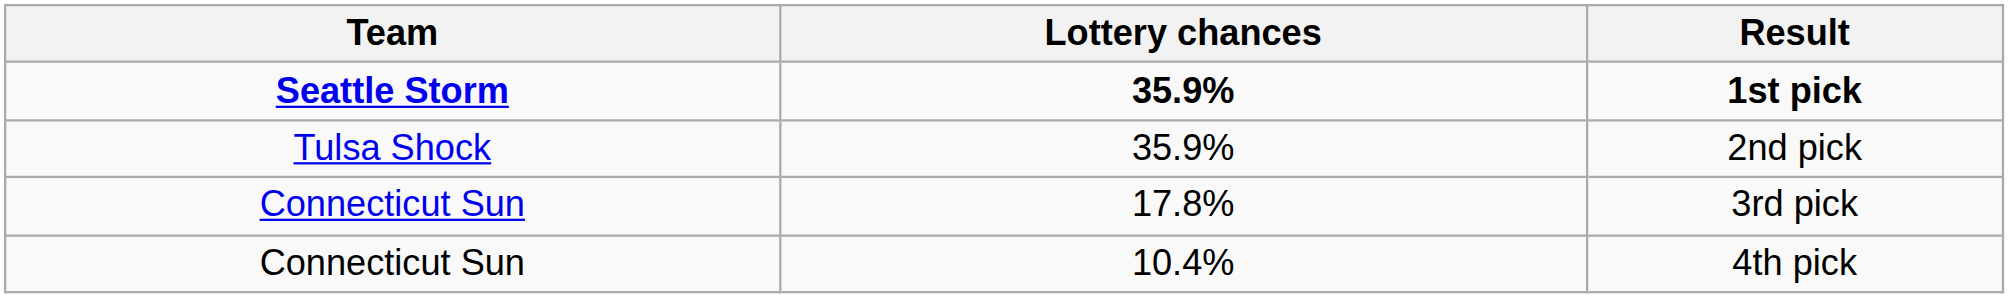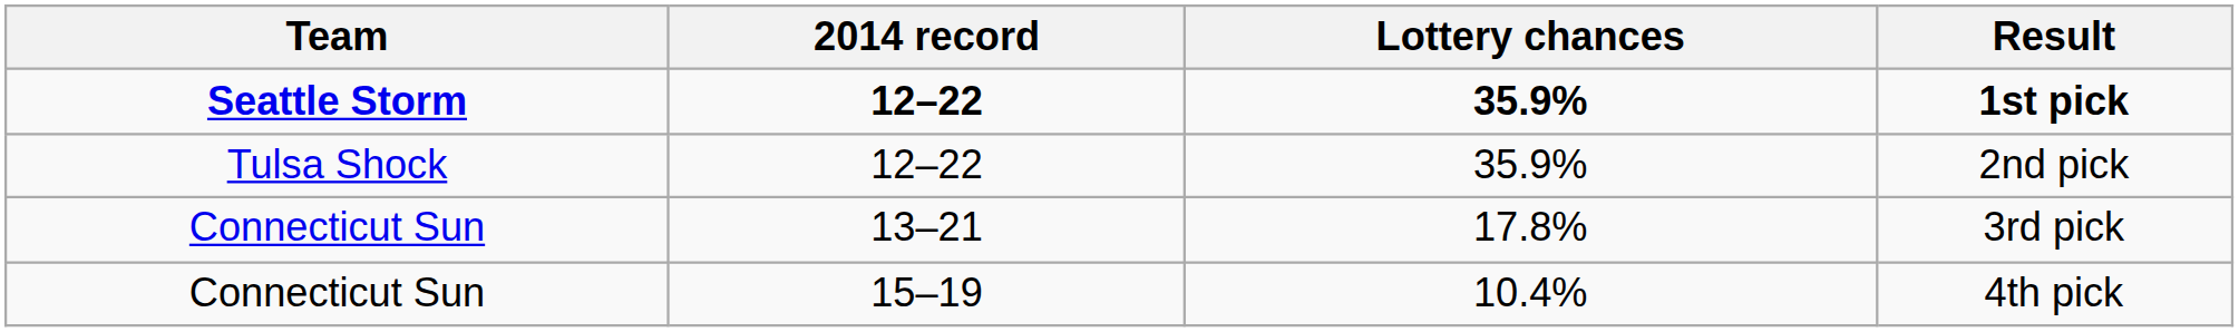+ column: 2014 record | 12–22 | 12–22 | 13–21 | 15–19
